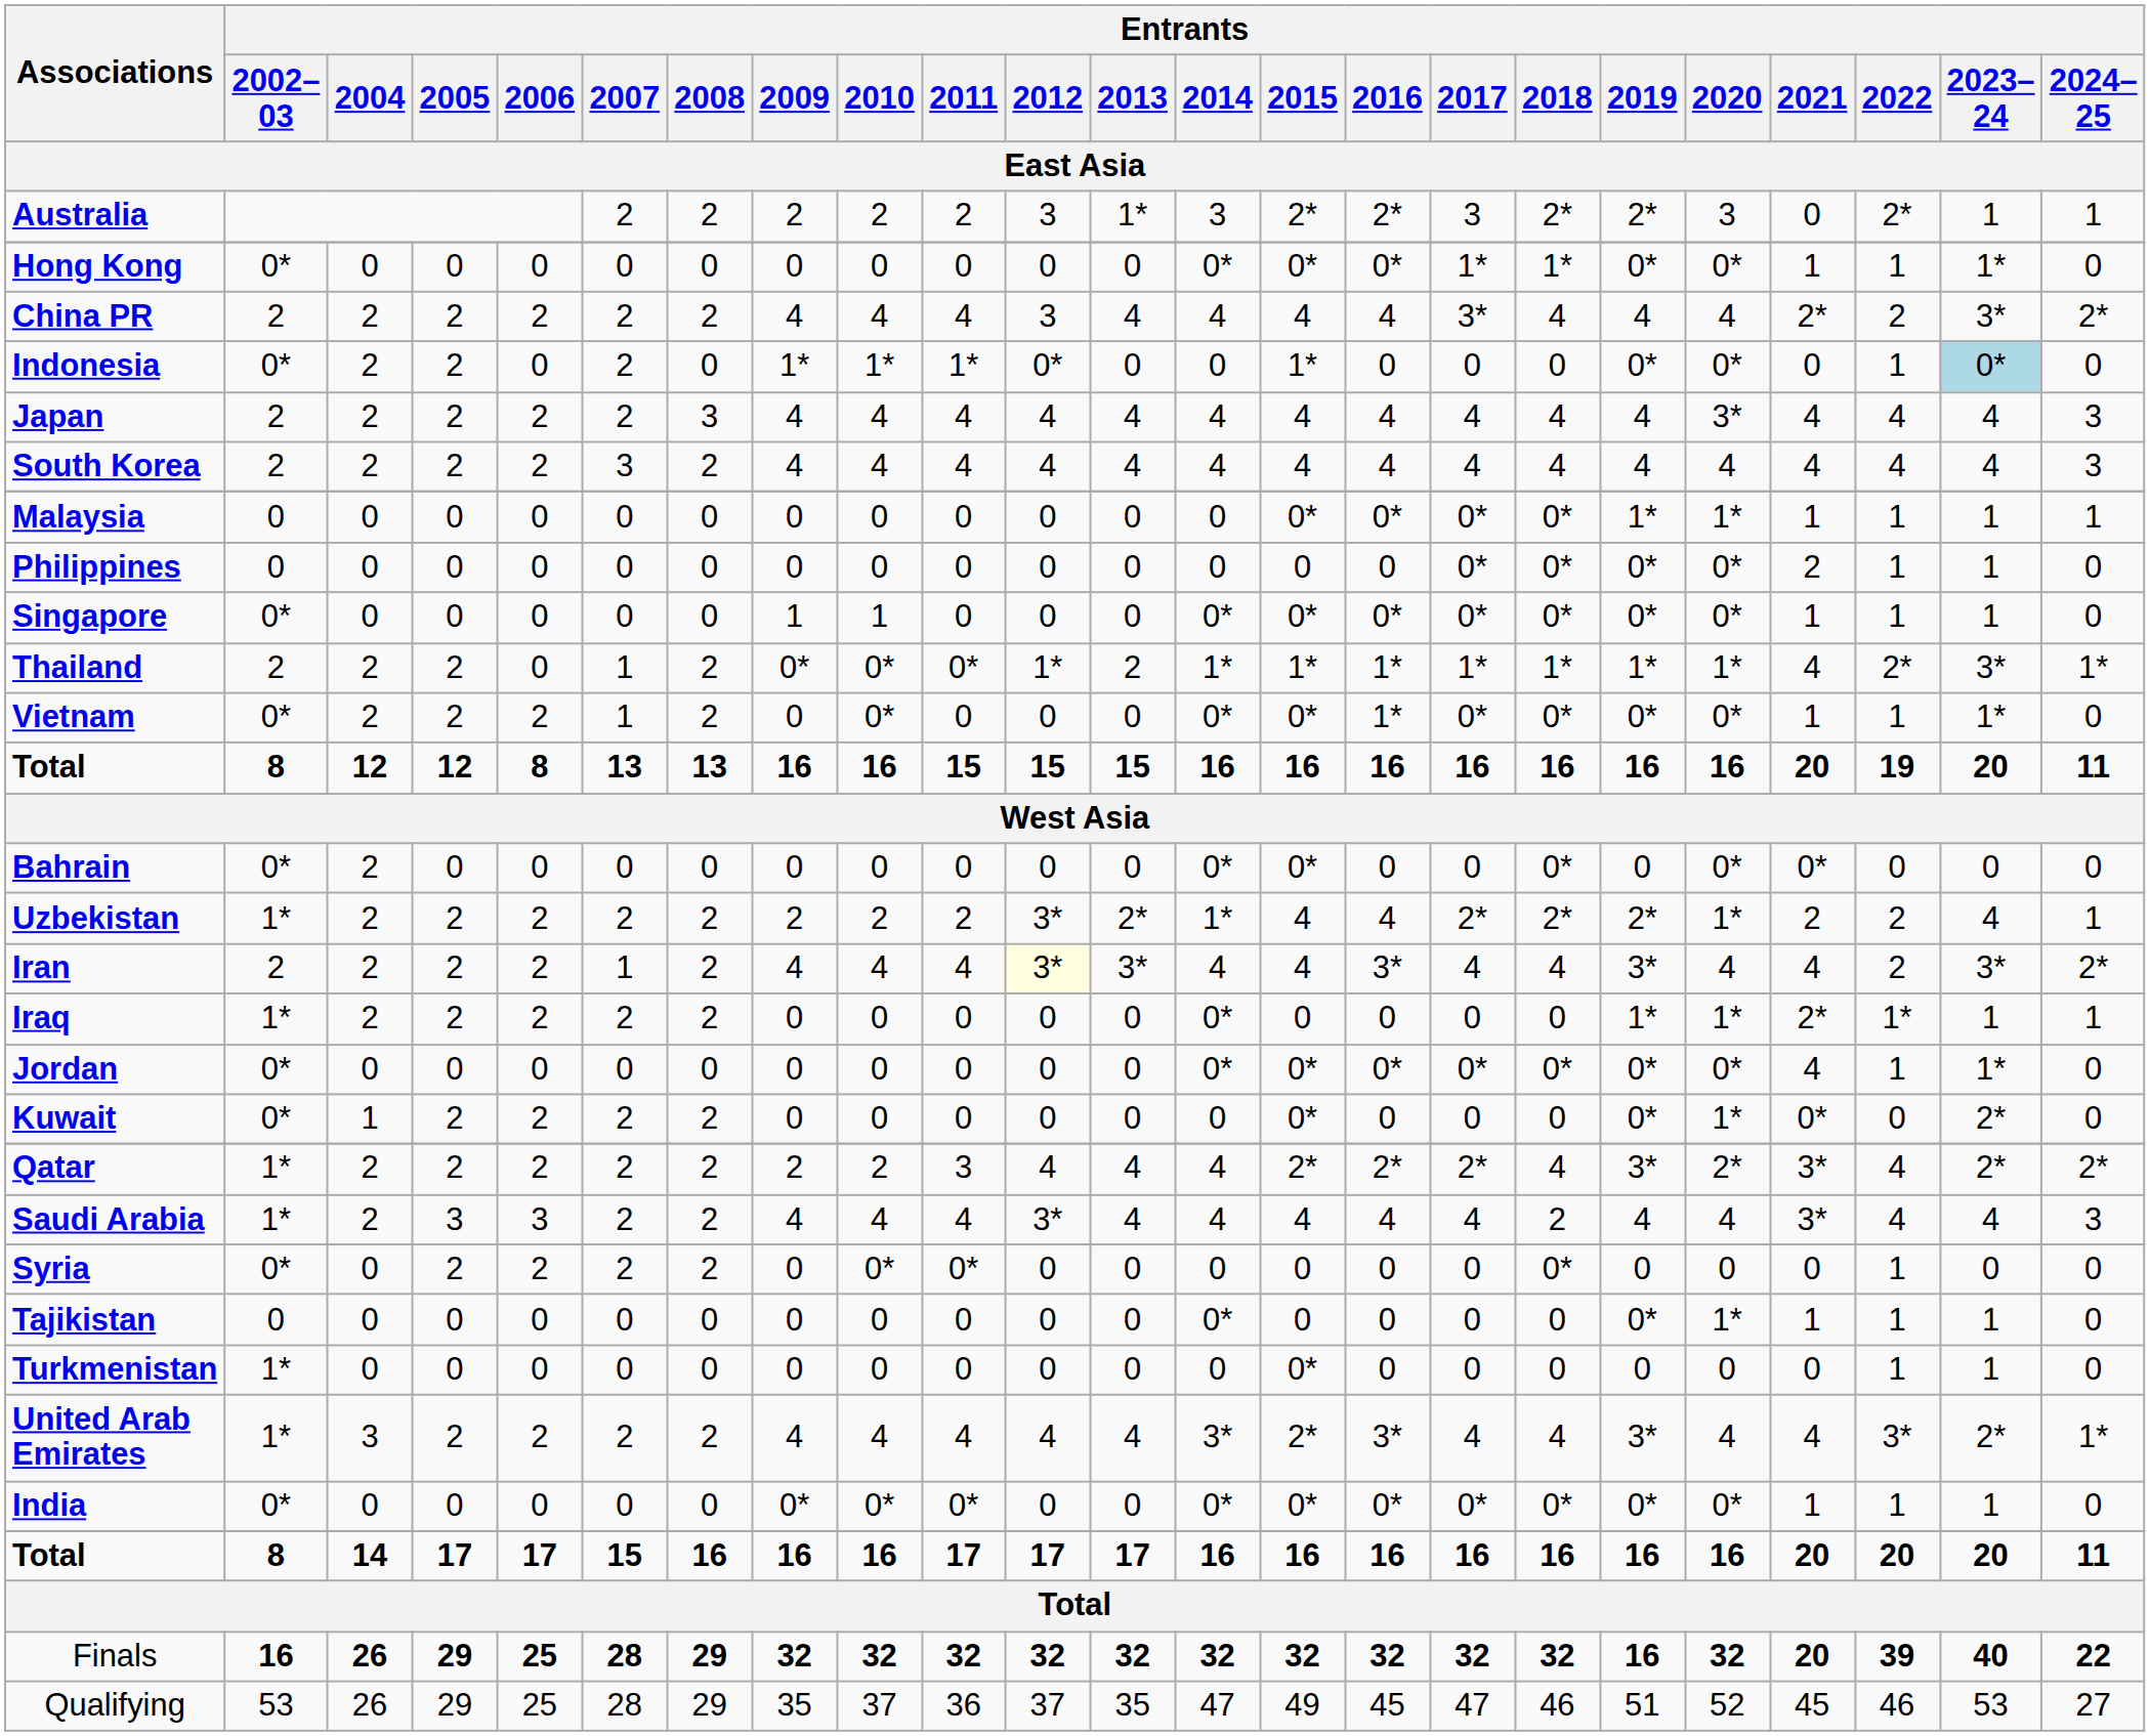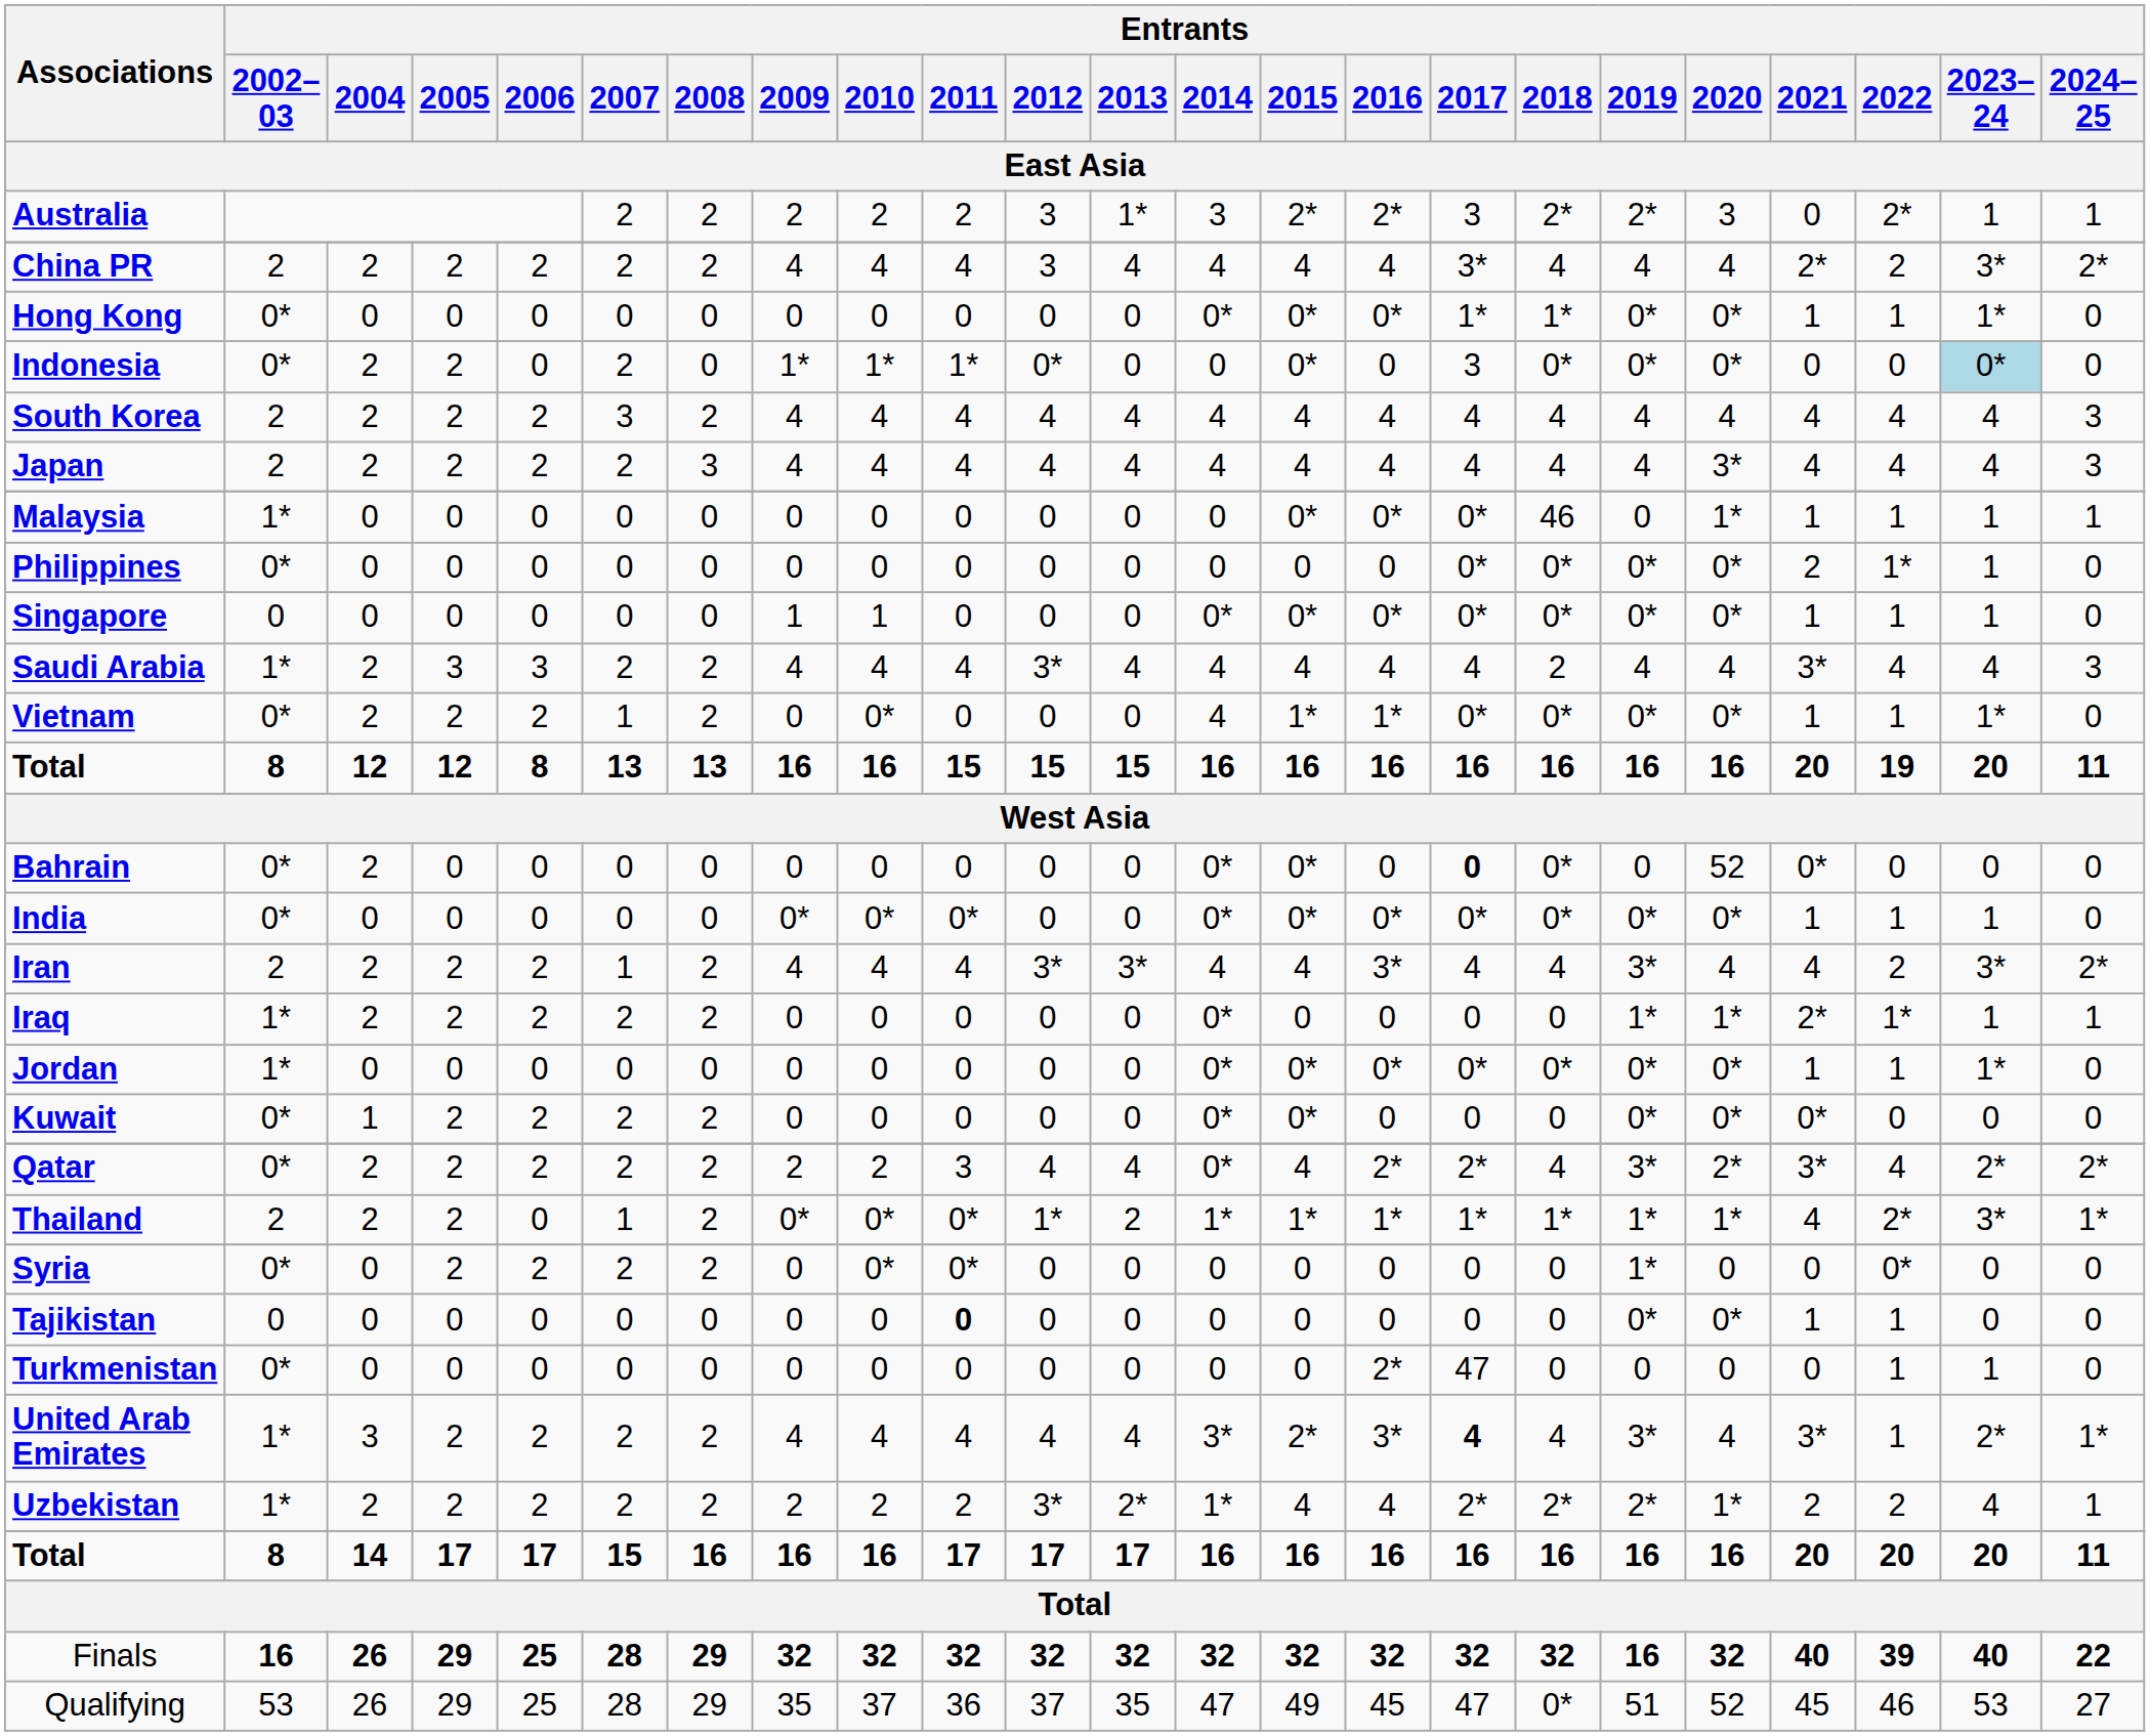rows swapped: China PR <-> Hong Kong
Indonesia | Entrants / 2015: 1* -> 0*
Indonesia | Entrants / 2017: 0 -> 3
Indonesia | Entrants / 2018: 0 -> 0*
Indonesia | Entrants / 2022: 1 -> 0
rows swapped: Japan <-> South Korea
Malaysia | Entrants / 2002–03: 0 -> 1*
Malaysia | Entrants / 2018: 0* -> 46
Malaysia | Entrants / 2019: 1* -> 0
Philippines | Entrants / 2002–03: 0 -> 0*
Philippines | Entrants / 2022: 1 -> 1*
Singapore | Entrants / 2002–03: 0* -> 0
rows swapped: Thailand <-> Saudi Arabia
Vietnam | Entrants / 2014: 0* -> 4
Vietnam | Entrants / 2015: 0* -> 1*
Bahrain | Entrants / 2017: normal -> bold
Bahrain | Entrants / 2020: 0* -> 52
rows swapped: India <-> Uzbekistan
Iran | Entrants / 2012: lightyellow background -> no background
Jordan | Entrants / 2002–03: 0* -> 1*
Jordan | Entrants / 2021: 4 -> 1
Kuwait | Entrants / 2014: 0 -> 0*
Kuwait | Entrants / 2020: 1* -> 0*
Kuwait | Entrants / 2023–24: 2* -> 0
Qatar | Entrants / 2002–03: 1* -> 0*
Qatar | Entrants / 2014: 4 -> 0*
Qatar | Entrants / 2015: 2* -> 4
Syria | Entrants / 2018: 0* -> 0
Syria | Entrants / 2019: 0 -> 1*
Syria | Entrants / 2022: 1 -> 0*
Tajikistan | Entrants / 2011: normal -> bold
Tajikistan | Entrants / 2014: 0* -> 0
Tajikistan | Entrants / 2020: 1* -> 0*
Tajikistan | Entrants / 2023–24: 1 -> 0
Turkmenistan | Entrants / 2002–03: 1* -> 0*
Turkmenistan | Entrants / 2015: 0* -> 0
Turkmenistan | Entrants / 2016: 0 -> 2*
Turkmenistan | Entrants / 2017: 0 -> 47
United Arab Emirates | Entrants / 2017: normal -> bold
United Arab Emirates | Entrants / 2021: 4 -> 3*
United Arab Emirates | Entrants / 2022: 3* -> 1
Finals | Entrants / 2021: 20 -> 40
Qualifying | Entrants / 2018: 46 -> 0*
